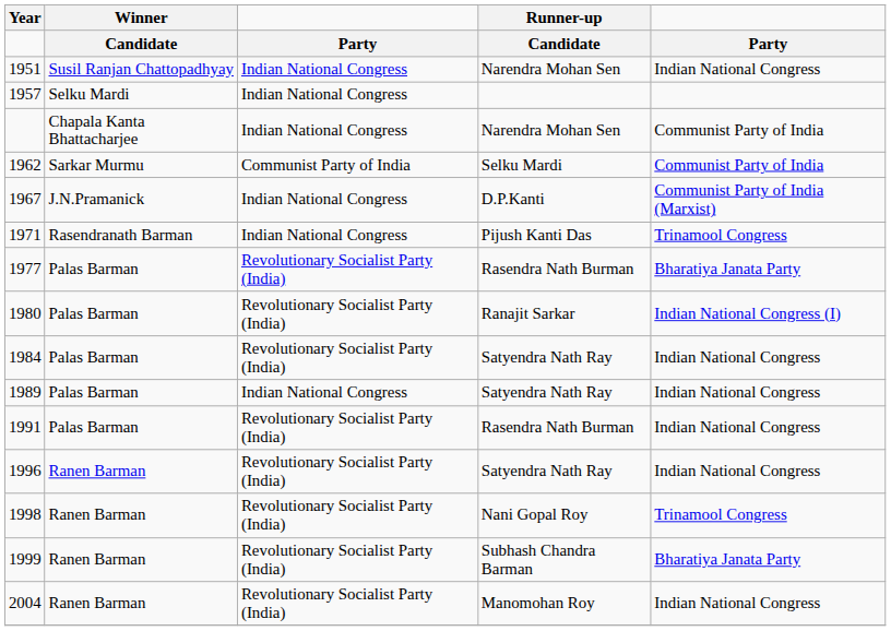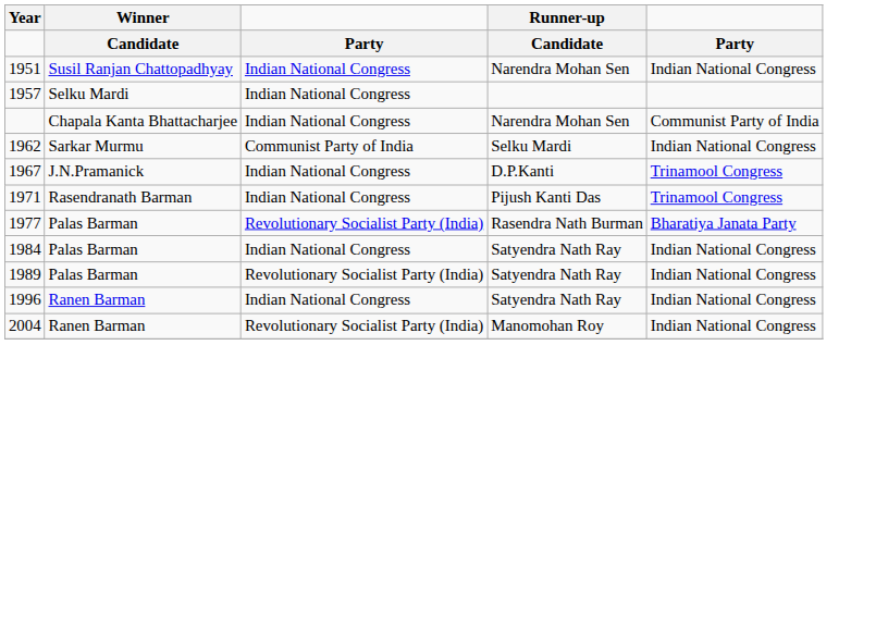1962 | column 5: Communist Party of India -> Indian National Congress
1967 | column 5: Communist Party of India (Marxist) -> Trinamool Congress
- row: 1980 | Palas Barman | Revolutionary Socialist Party (India) | Ranajit Sarkar | Indian National Congress (I)
1984 | column 3: Revolutionary Socialist Party (India) -> Indian National Congress
1989 | column 3: Indian National Congress -> Revolutionary Socialist Party (India)
- row: 1991 | Palas Barman | Revolutionary Socialist Party (India) | Rasendra Nath Burman | Indian National Congress
1996 | column 3: Revolutionary Socialist Party (India) -> Indian National Congress
- row: 1998 | Ranen Barman | Revolutionary Socialist Party (India) | Nani Gopal Roy | Trinamool Congress
- row: 1999 | Ranen Barman | Revolutionary Socialist Party (India) | Subhash Chandra Barman | Bharatiya Janata Party
